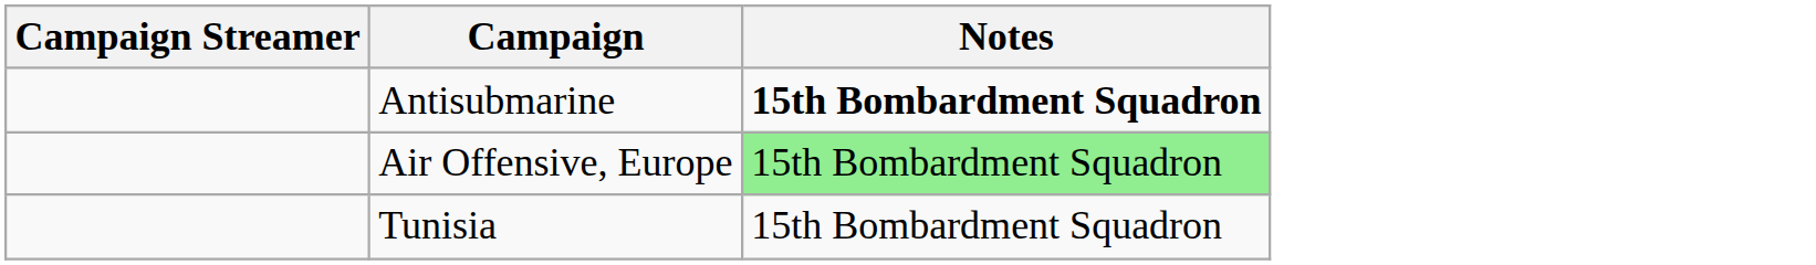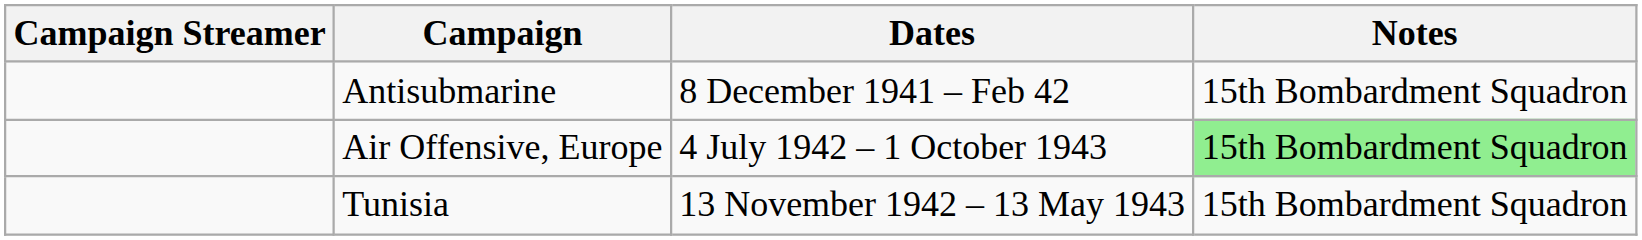+ column: Dates | 8 December 1941 – Feb 42 | 4 July 1942 – 1 October 1943 | 13 November 1942 – 13 May 1943
Antisubmarine | Notes: bold -> normal
